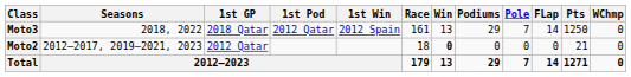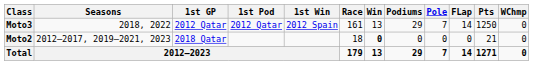Moto3 | 1st GP: 2018 Qatar -> 2012 Qatar
Moto2 | 1st GP: 2012 Qatar -> 2018 Qatar
